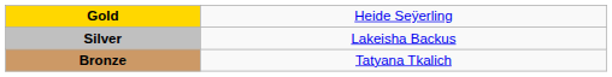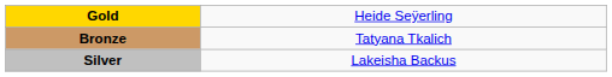rows swapped: Silver <-> Bronze
